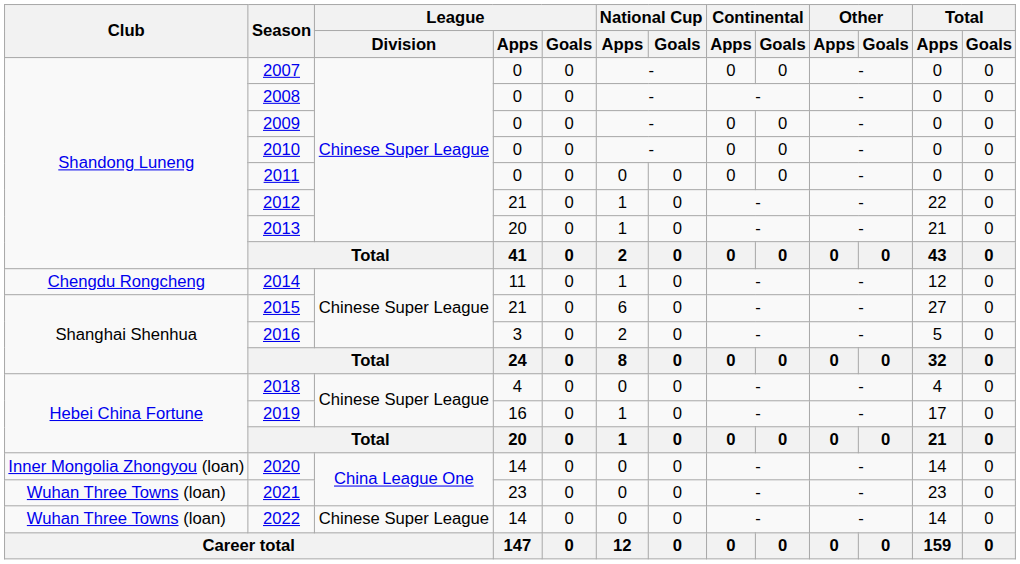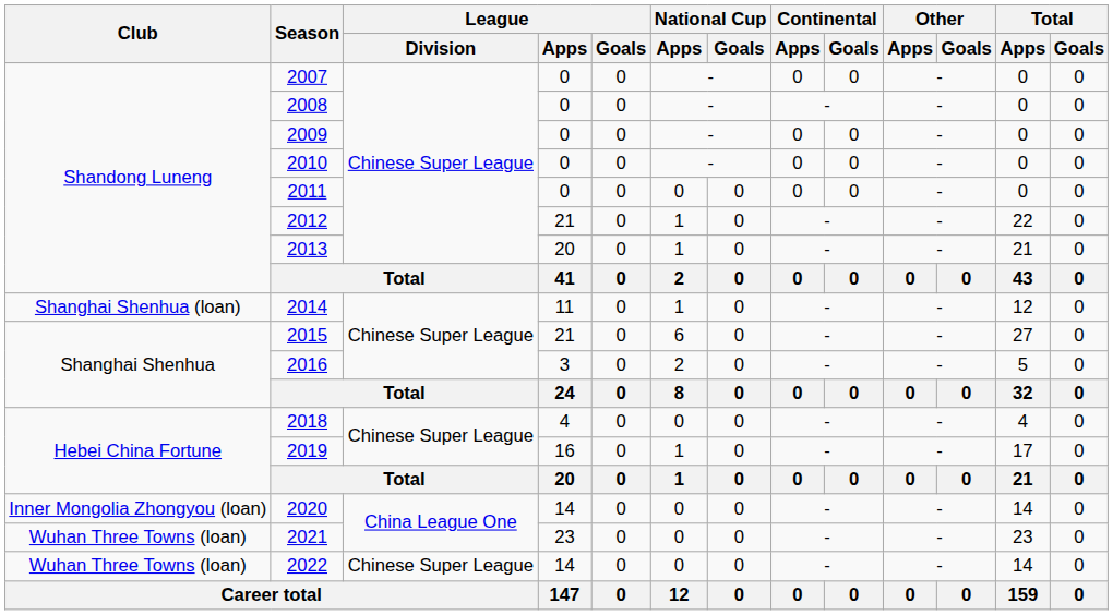2014 | Club: Chengdu Rongcheng -> Shanghai Shenhua (loan)
